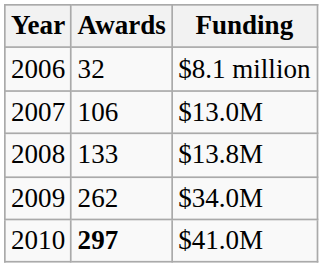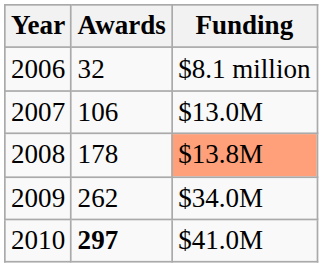2008 | Awards: 133 -> 178
2008 | Funding: no background -> lightsalmon background
